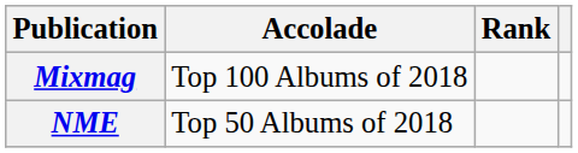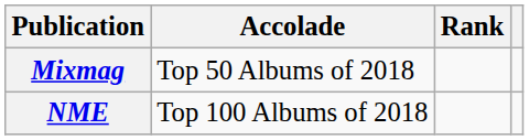Mixmag | Accolade: Top 100 Albums of 2018 -> Top 50 Albums of 2018
NME | Accolade: Top 50 Albums of 2018 -> Top 100 Albums of 2018
